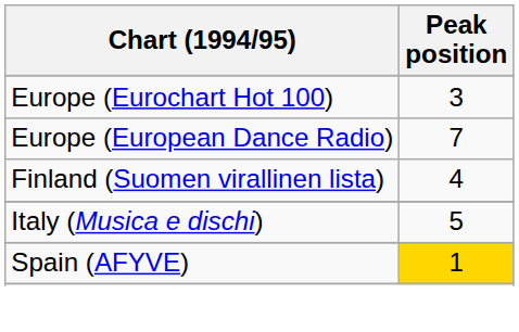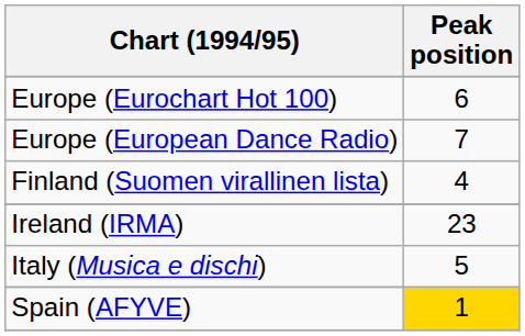Europe (Eurochart Hot 100) | Peak position: 3 -> 6
+ row: Ireland (IRMA) | 23
